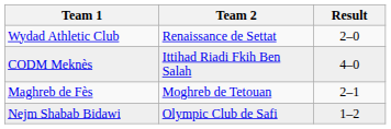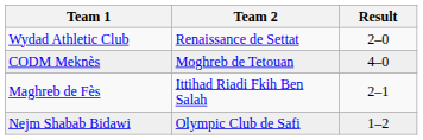CODM Meknès | Team 2: Ittihad Riadi Fkih Ben Salah -> Moghreb de Tetouan
Maghreb de Fès | Team 2: Moghreb de Tetouan -> Ittihad Riadi Fkih Ben Salah
